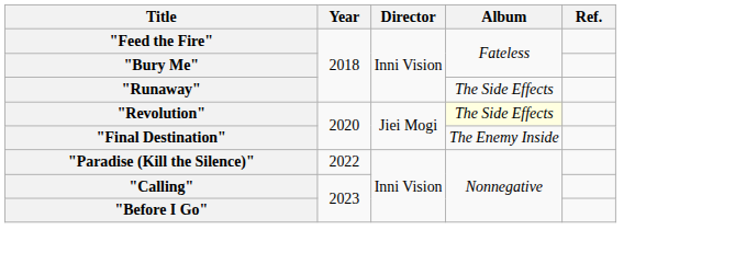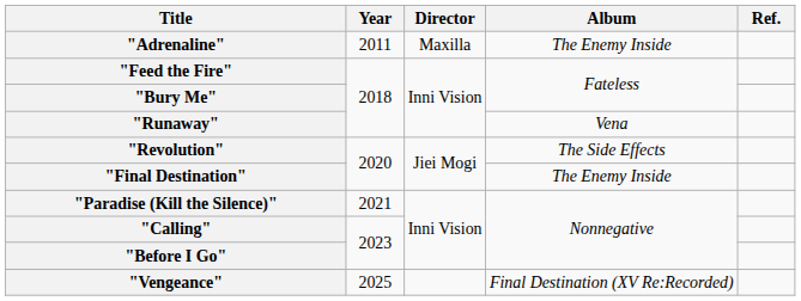+ row: "Adrenaline" | 2011 | Maxilla | The Enemy Inside
"Runaway" | Album: The Side Effects -> Vena
"Revolution" | Album: lightyellow background -> no background
"Paradise (Kill the Silence)" | Year: 2022 -> 2021
+ row: "Vengeance" | 2025 | Final Destination (XV Re:Recorded)
